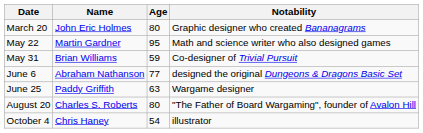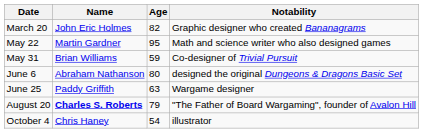March 20 | Age: 80 -> 82
June 6 | Age: 77 -> 80
August 20 | Name: normal -> bold
August 20 | Age: 80 -> 79
